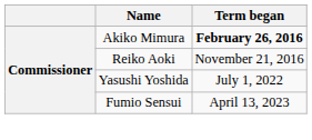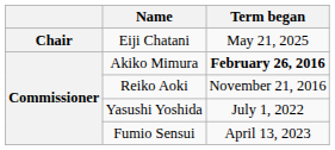+ row: Chair | Eiji Chatani | May 21, 2025
